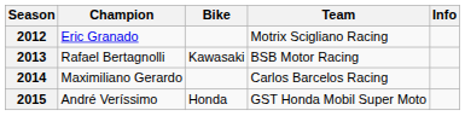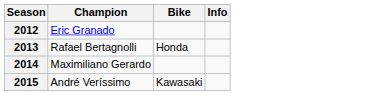- column: Team | Motrix Scigliano Racing | BSB Motor Racing | Carlos Barcelos Racing | GST Honda Mobil Super Moto
2013 | Bike: Kawasaki -> Honda
2015 | Bike: Honda -> Kawasaki
